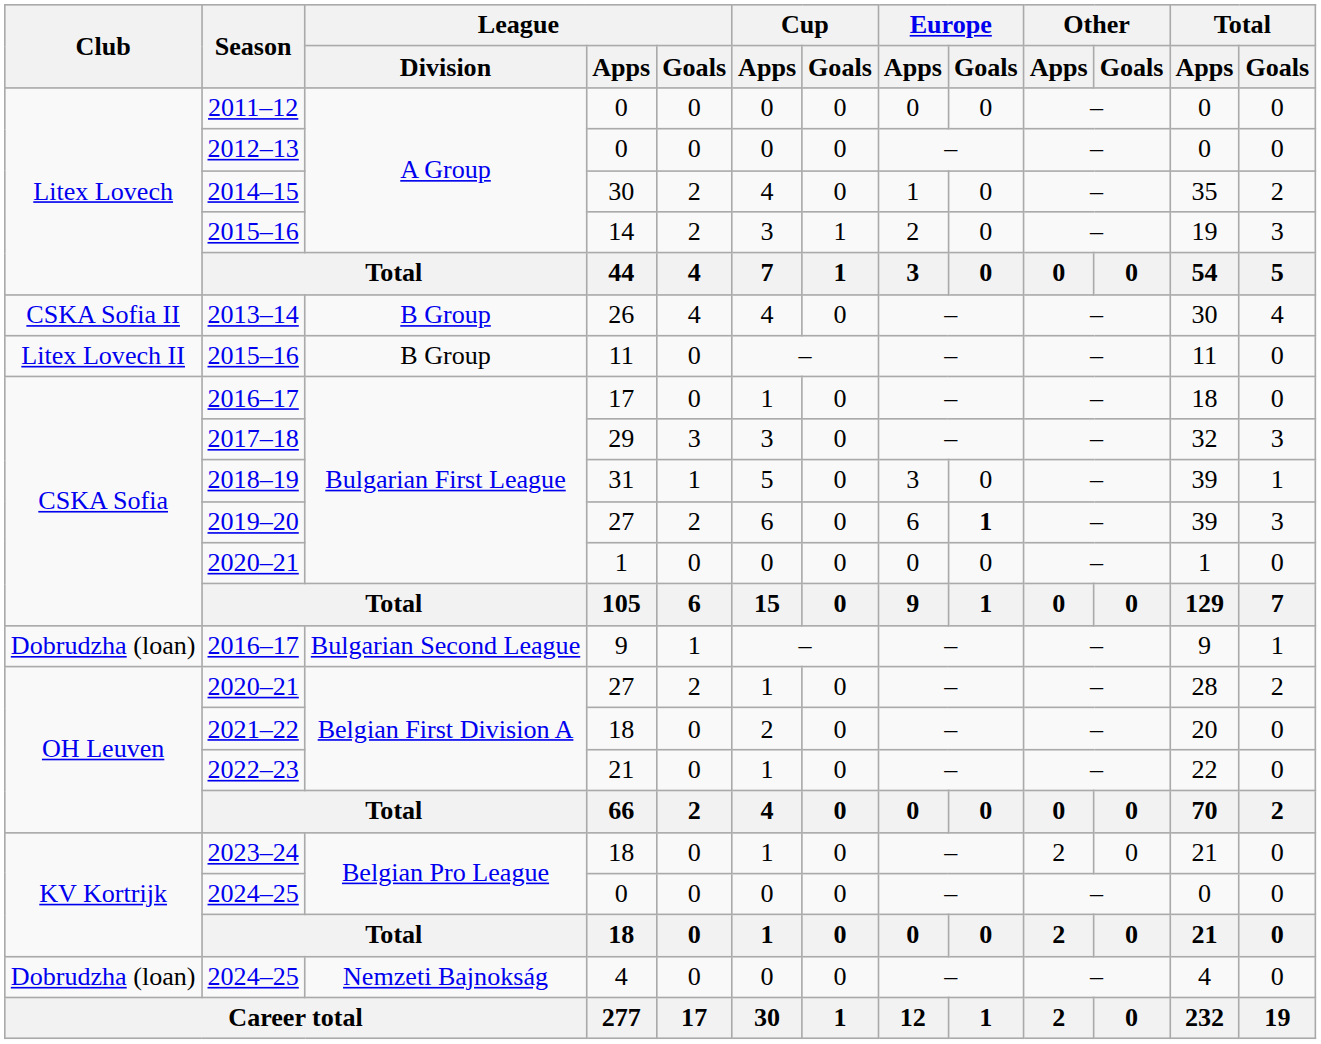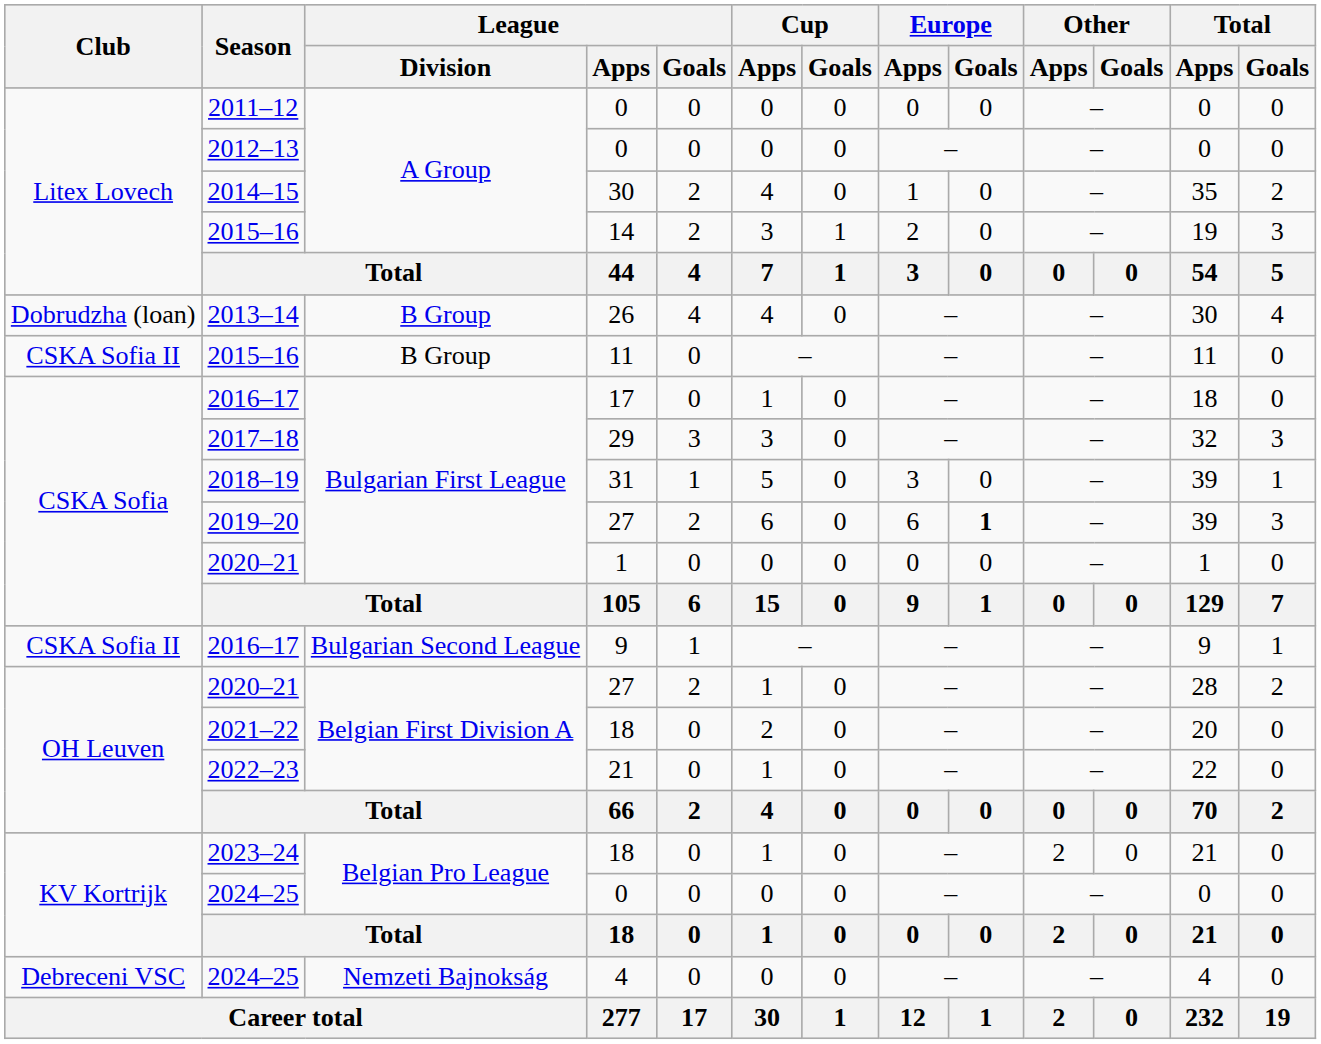2013–14 | Club: CSKA Sofia II -> Dobrudzha (loan)
2015–16 / 11 | Club: Litex Lovech II -> CSKA Sofia II
2016–17 / 9 | Club: Dobrudzha (loan) -> CSKA Sofia II
2024–25 / 4 | Club: Dobrudzha (loan) -> Debreceni VSC
